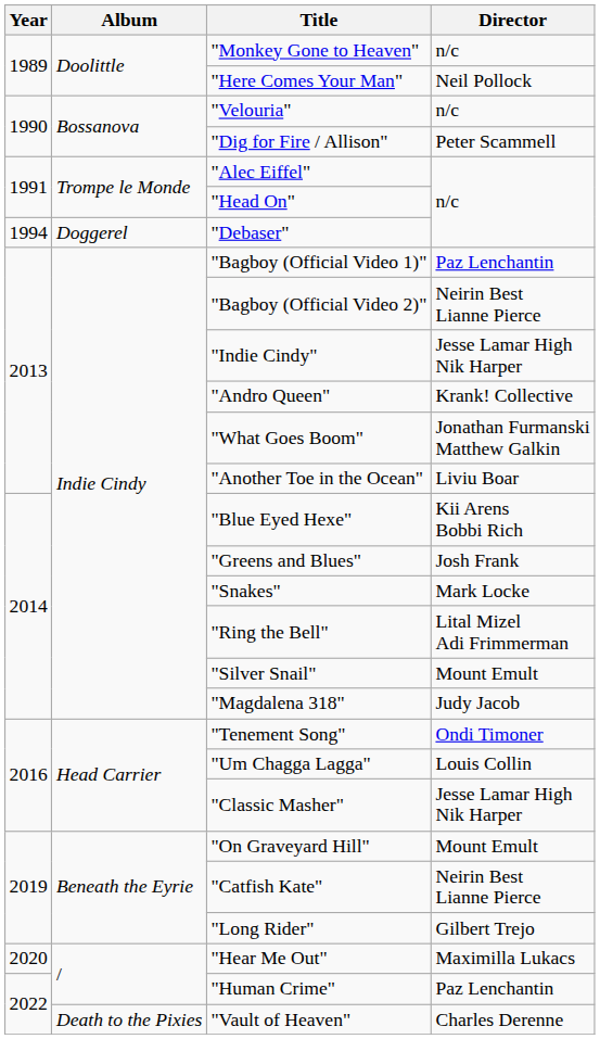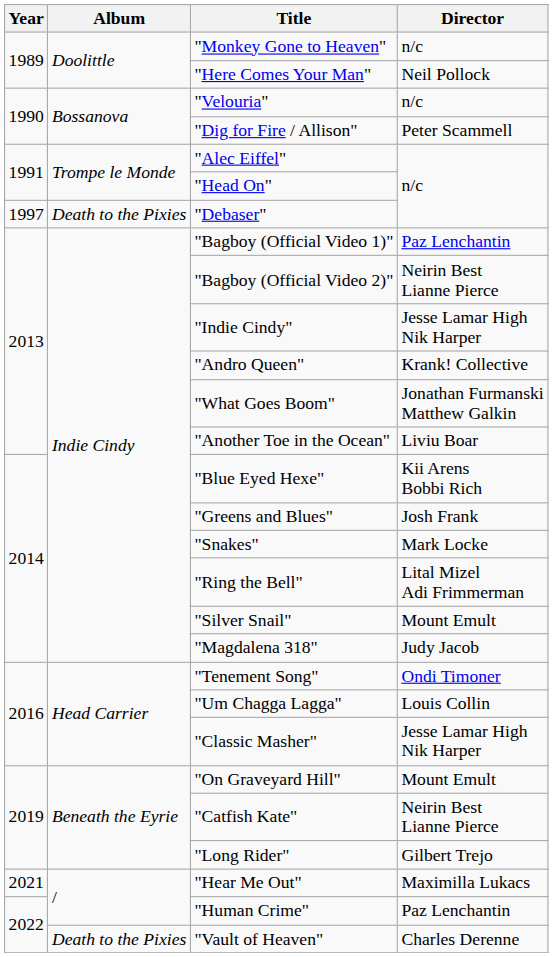"Debaser" | Year: 1994 -> 1997
"Debaser" | Album: Doggerel -> Death to the Pixies
"Hear Me Out" | Year: 2020 -> 2021
